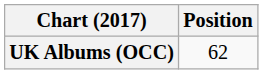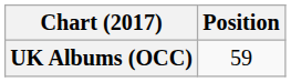UK Albums (OCC) | Position: 62 -> 59
